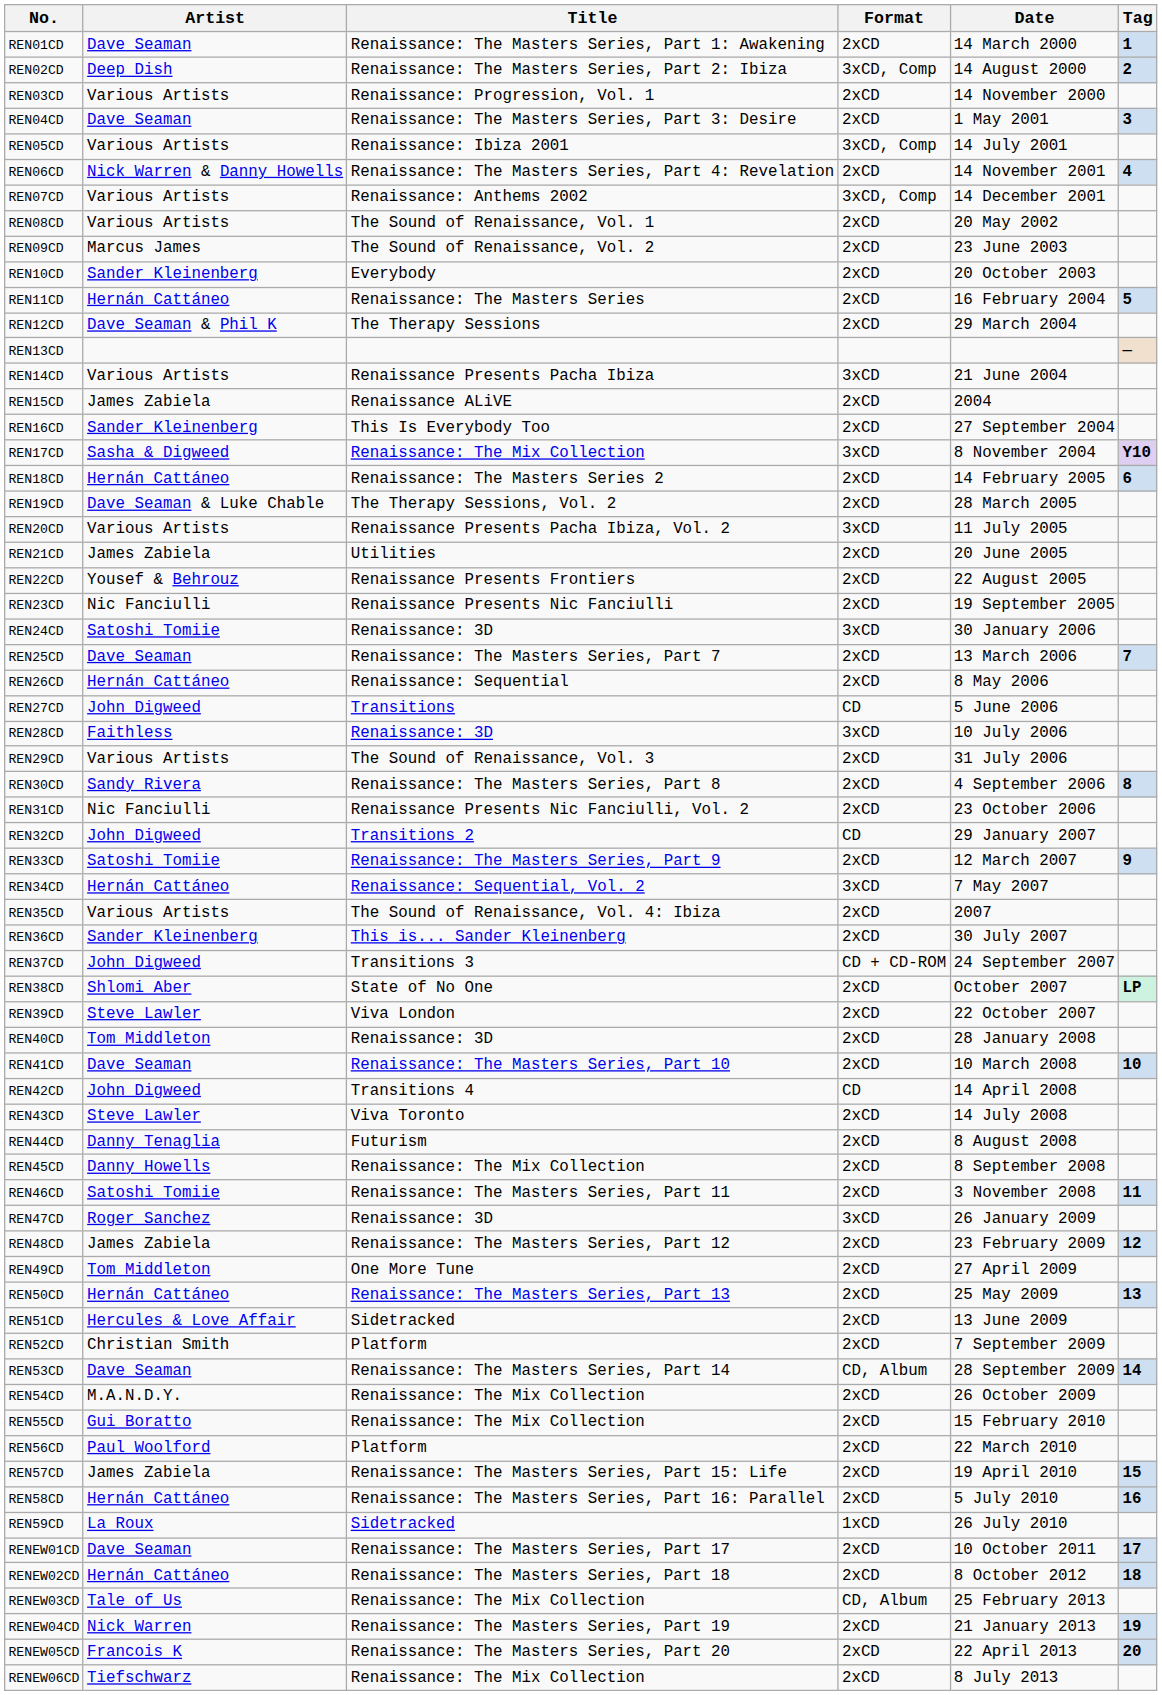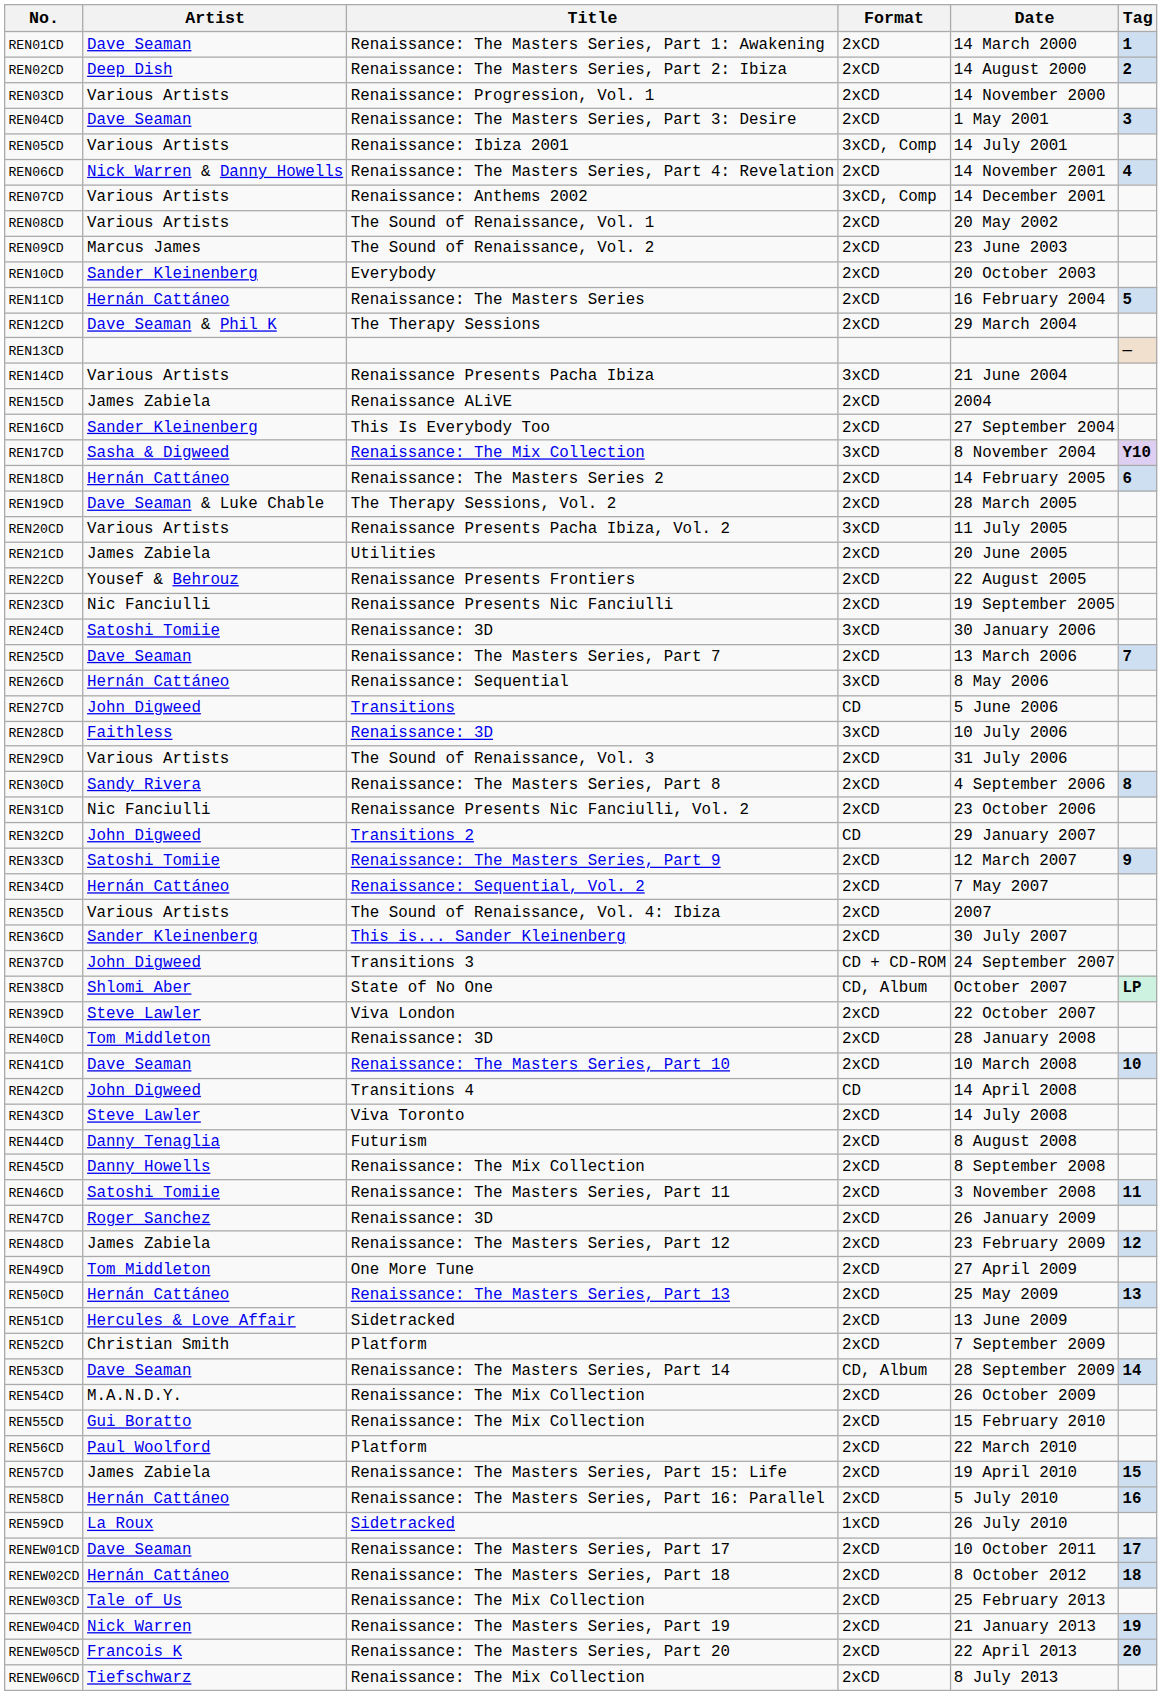REN02CD | Format: 3xCD, Comp -> 2xCD
REN26CD | Format: 2xCD -> 3xCD
REN34CD | Format: 3xCD -> 2xCD
REN38CD | Format: 2xCD -> CD, Album
REN47CD | Format: 3xCD -> 2xCD
RENEW03CD | Format: CD, Album -> 2xCD
